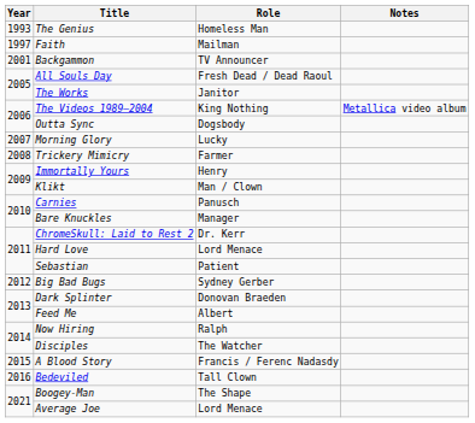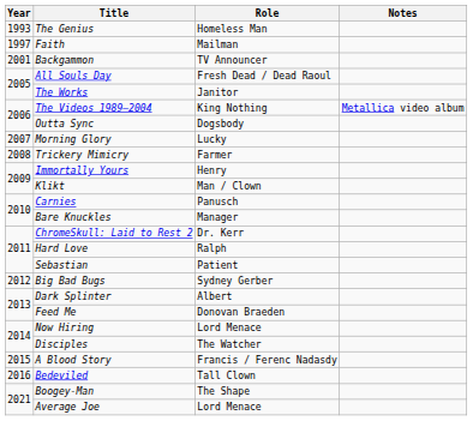Hard Love | Role: Lord Menace -> Ralph
Dark Splinter | Role: Donovan Braeden -> Albert
Feed Me | Role: Albert -> Donovan Braeden
Now Hiring | Role: Ralph -> Lord Menace
